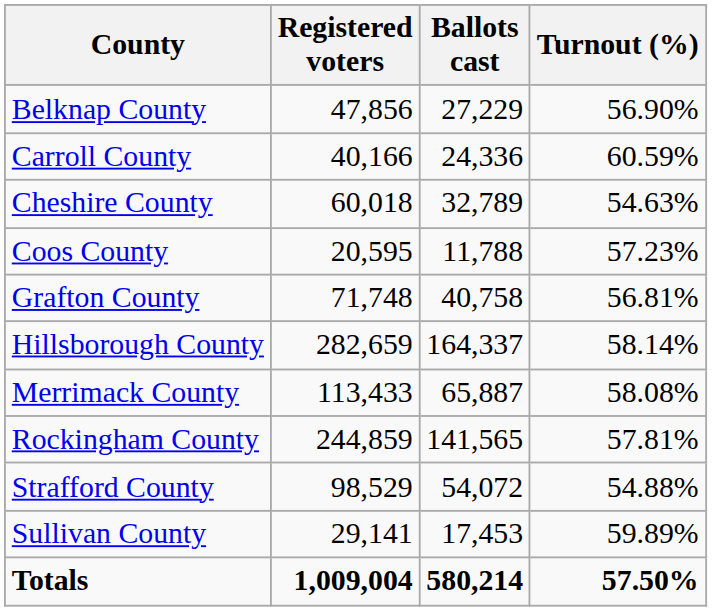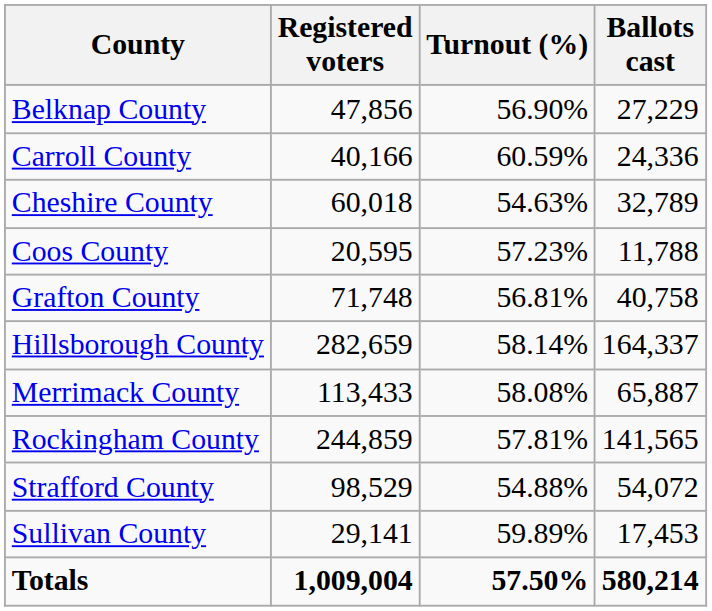columns swapped: Ballots cast <-> Turnout (%)
